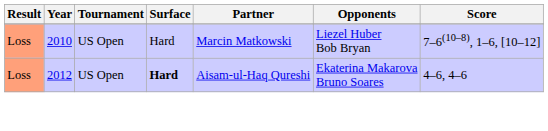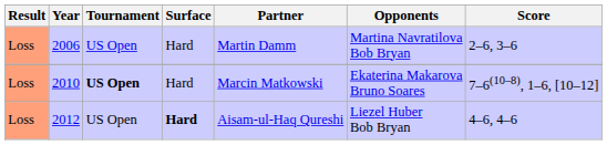+ row: Loss | 2006 | US Open | Hard | Martin Damm | Martina Navratilova Bob Bryan | 2–6, 3–6
2010 | Tournament: normal -> bold
2010 | Opponents: Liezel Huber Bob Bryan -> Ekaterina Makarova Bruno Soares
2012 | Opponents: Ekaterina Makarova Bruno Soares -> Liezel Huber Bob Bryan
